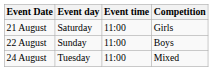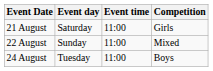22 August | Competition: Boys -> Mixed
24 August | Competition: Mixed -> Boys
